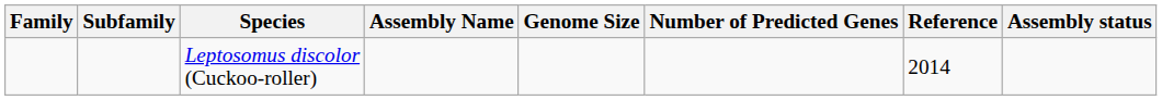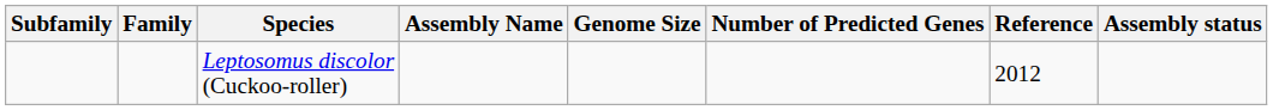columns swapped: Family <-> Subfamily
Leptosomus discolor (Cuckoo-roller) | Reference: 2014 -> 2012
